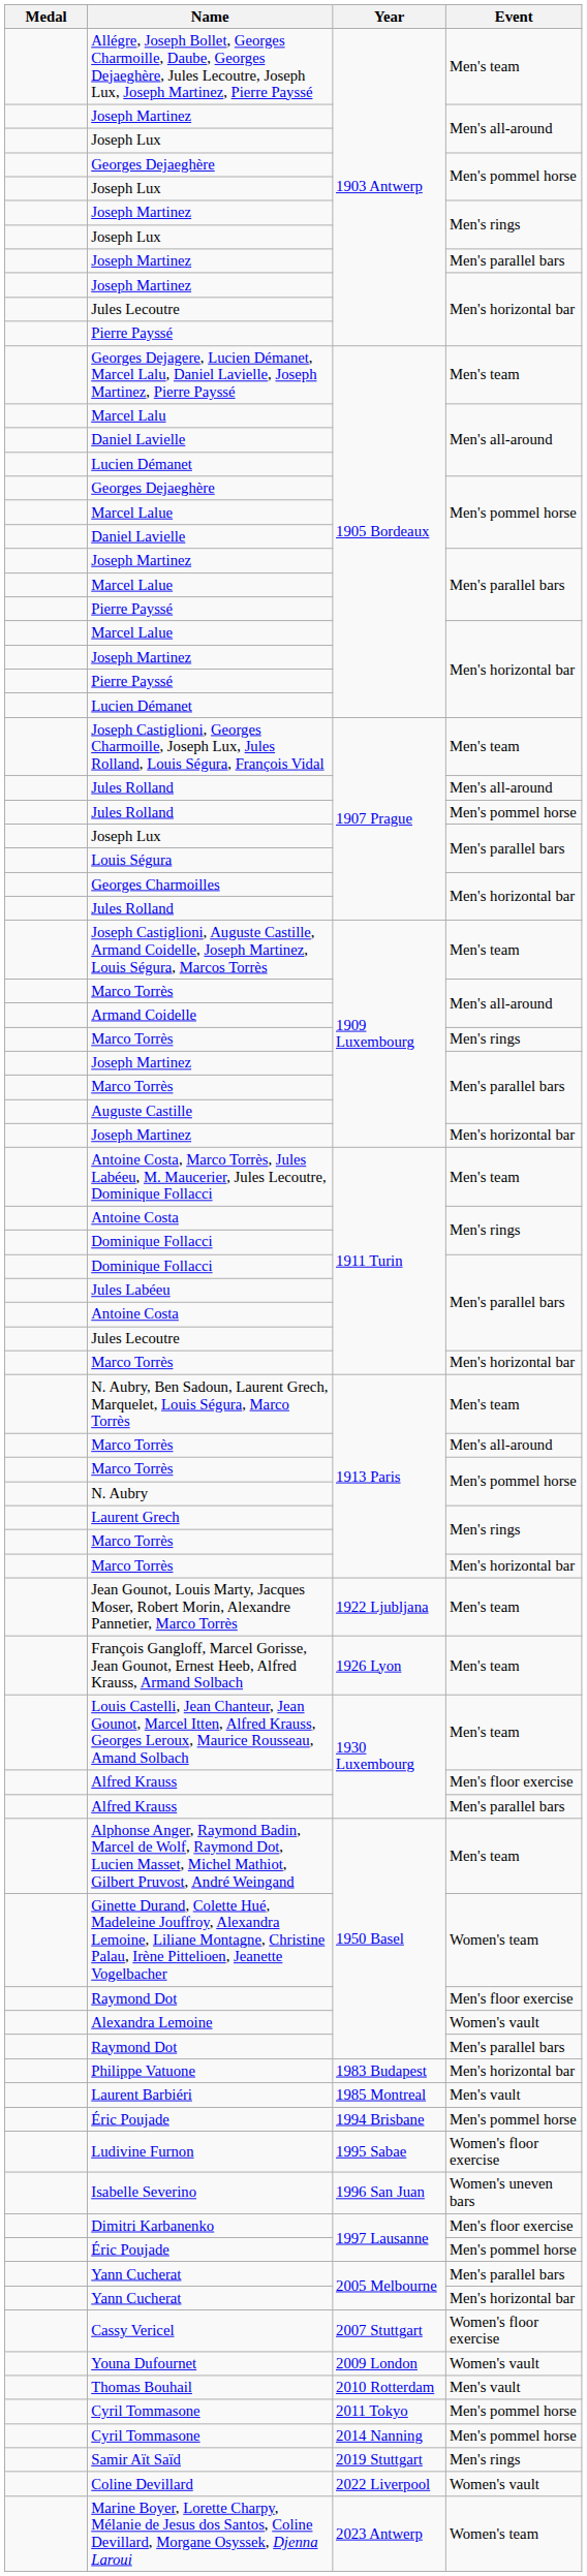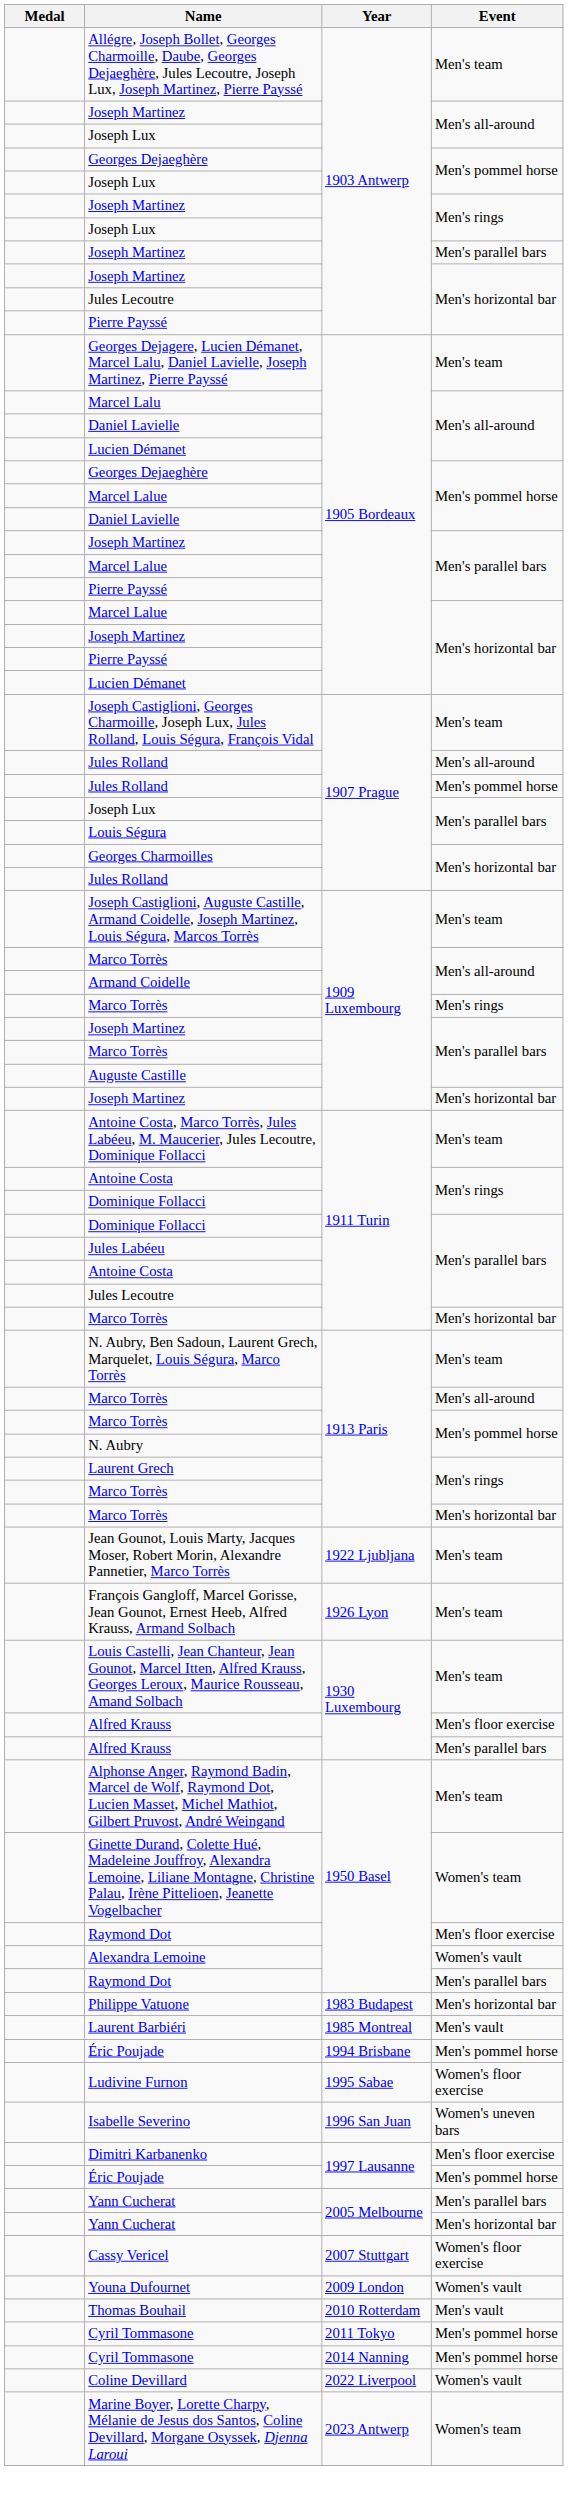- row: Samir Aït Saïd | 2019 Stuttgart | Men's rings
